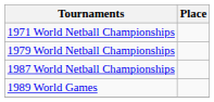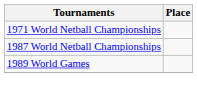- row: 1979 World Netball Championships
